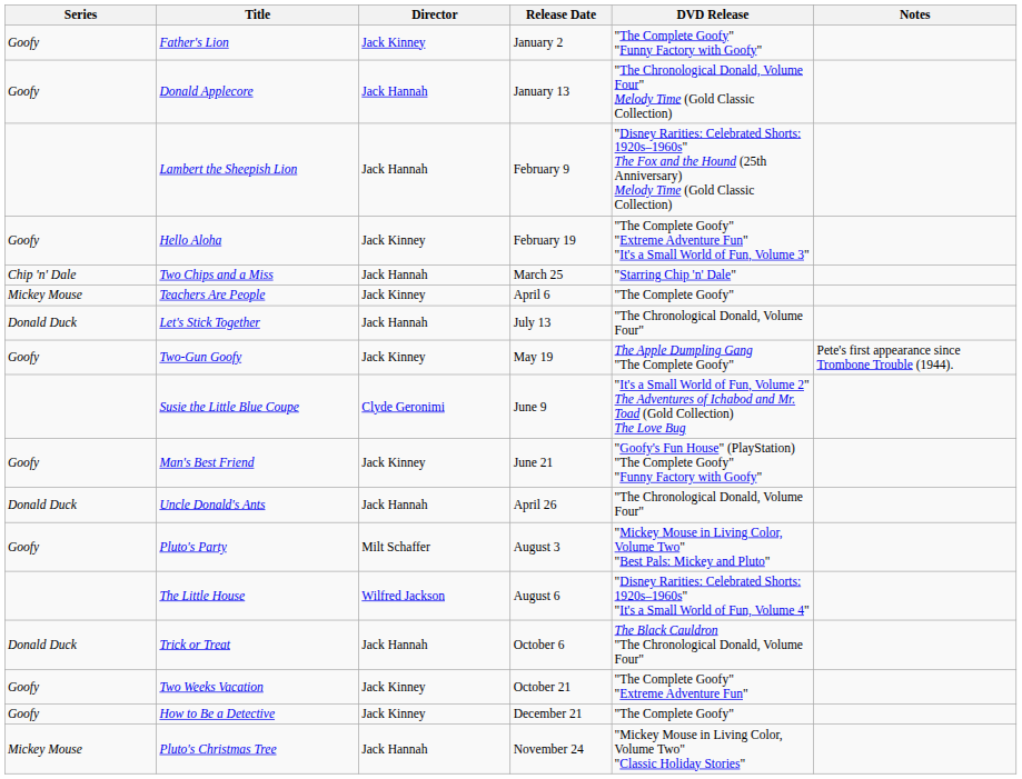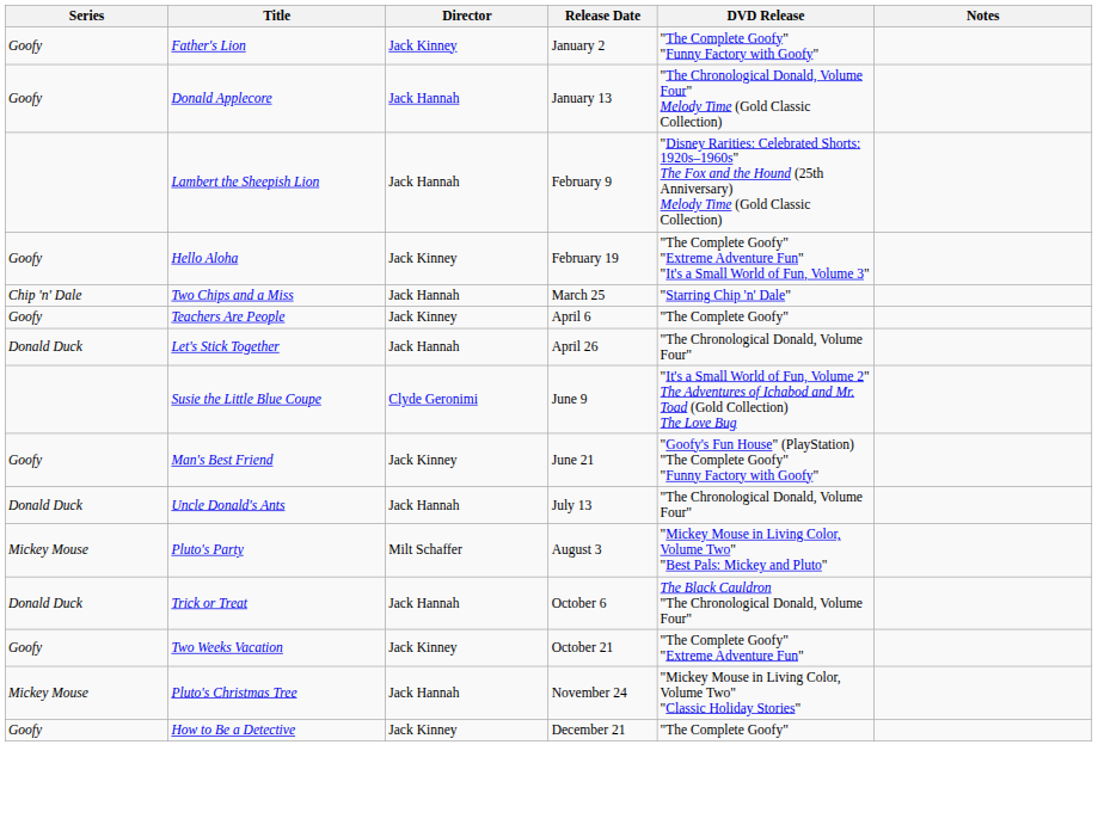Teachers Are People | Series: Mickey Mouse -> Goofy
Let's Stick Together | Release Date: July 13 -> April 26
- row: Goofy | Two-Gun Goofy | Jack Kinney | May 19 | The Apple Dumpling Gang "The Complete Goofy" | Pete's first appearance since Trombone Trouble (1944).
Uncle Donald's Ants | Release Date: April 26 -> July 13
Pluto's Party | Series: Goofy -> Mickey Mouse
- row: The Little House | Wilfred Jackson | August 6 | "Disney Rarities: Celebrated Shorts: 1920s–1960s" "It's a Small World of Fun, Volume 4"
rows swapped: Pluto's Christmas Tree <-> How to Be a Detective
